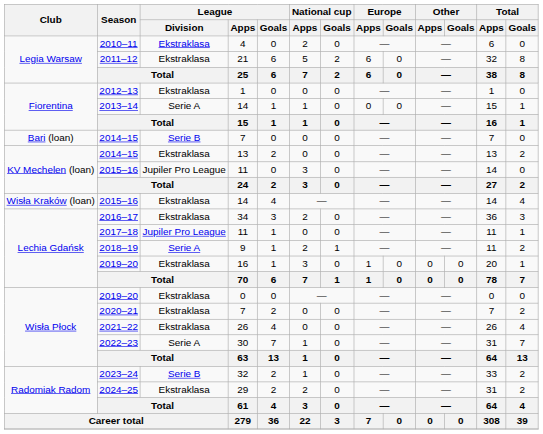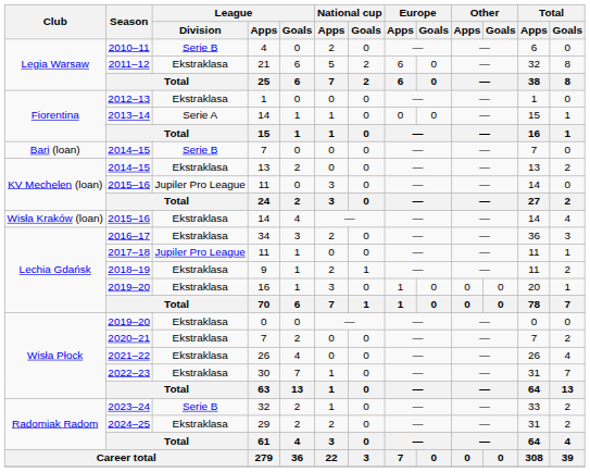2010–11 | League / Division: Ekstraklasa -> Serie B
2018–19 | League / Division: Serie A -> Ekstraklasa
2022–23 | League / Division: Serie A -> Ekstraklasa
